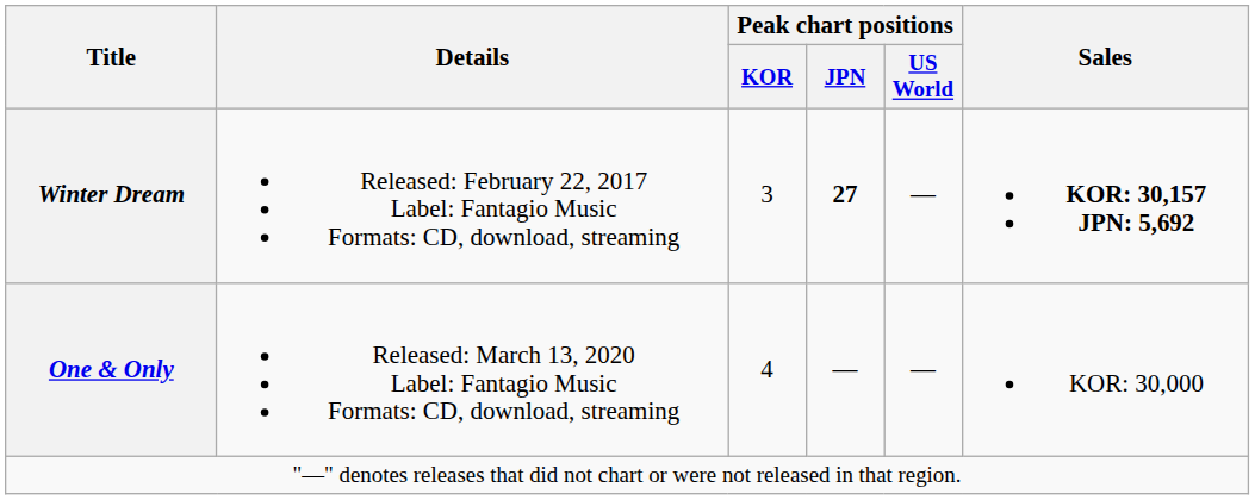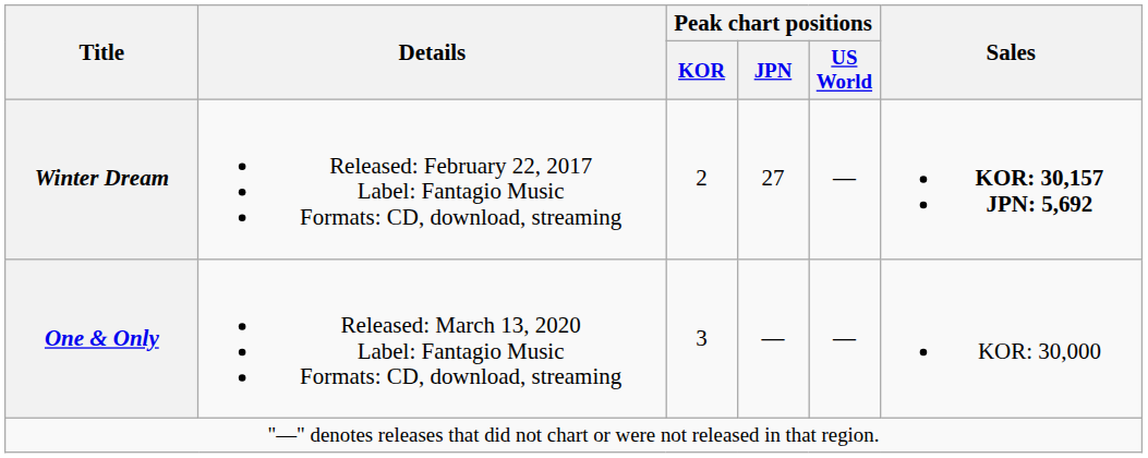Winter Dream | Peak chart positions / KOR: 3 -> 2
Winter Dream | Peak chart positions / JPN: bold -> normal
One & Only | Peak chart positions / KOR: 4 -> 3
